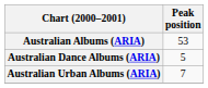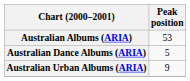Australian Urban Albums (ARIA) | Peak position: 7 -> 9
